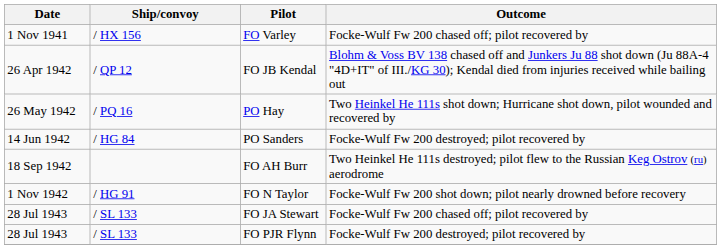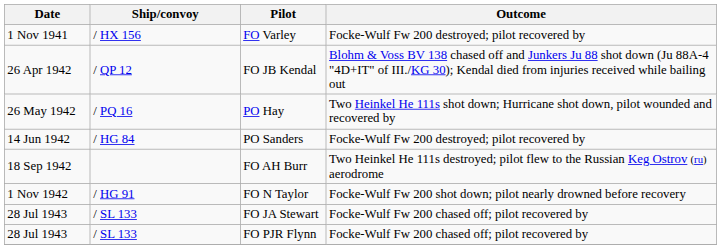FO Varley | Outcome: Focke-Wulf Fw 200 chased off; pilot recovered by -> Focke-Wulf Fw 200 destroyed; pilot recovered by
FO PJR Flynn | Outcome: Focke-Wulf Fw 200 destroyed; pilot recovered by -> Focke-Wulf Fw 200 chased off; pilot recovered by
